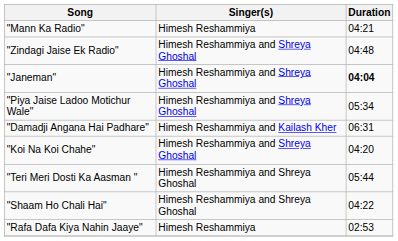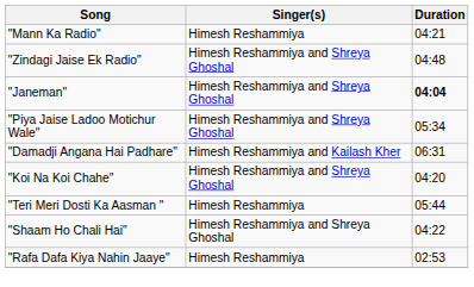"Teri Meri Dosti Ka Aasman " | Singer(s): Himesh Reshammiya and Shreya Ghoshal -> Himesh Reshammiya
